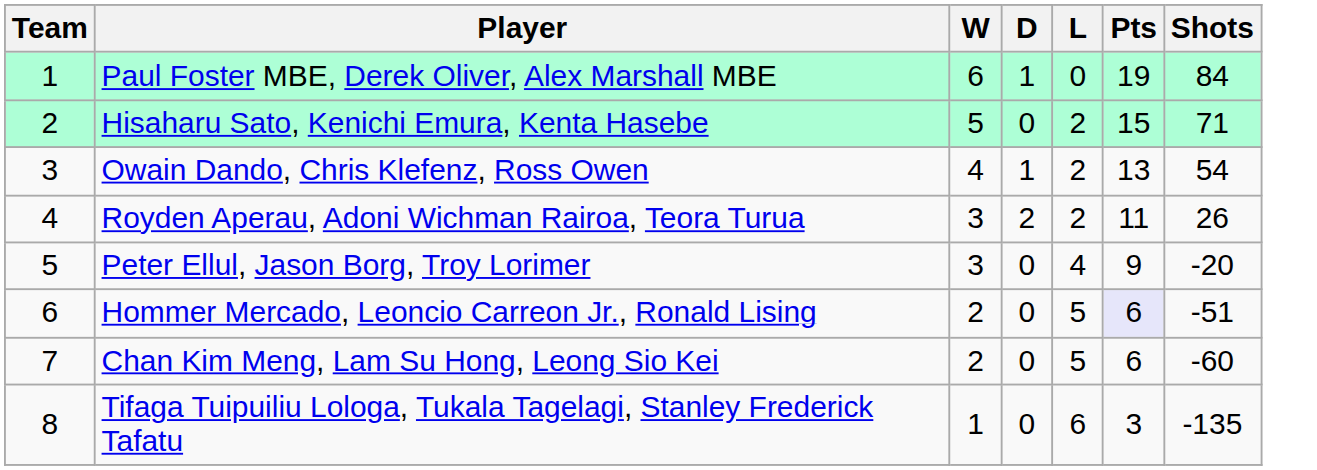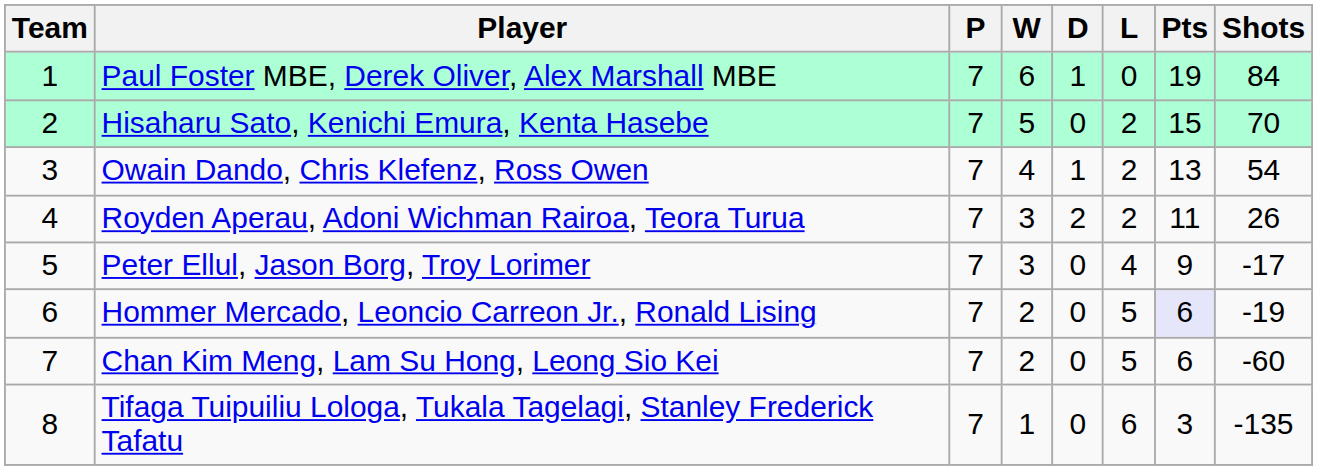+ column: P | 7 | 7 | 7 | 7 | 7 | 7 | 7 | 7
Hisaharu Sato, Kenichi Emura, Kenta Hasebe | Shots: 71 -> 70
Peter Ellul, Jason Borg, Troy Lorimer | Shots: -20 -> -17
Hommer Mercado, Leoncio Carreon Jr., Ronald Lising | Shots: -51 -> -19
